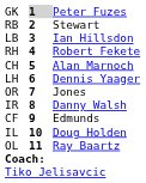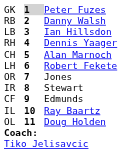RB | column 3: Stewart -> Danny Walsh
RH | column 3: Robert Fekete -> Dennis Yaager
LH | column 3: Dennis Yaager -> Robert Fekete
IR | column 3: Danny Walsh -> Stewart
IL | column 3: Doug Holden -> Ray Baartz
OL | column 3: Ray Baartz -> Doug Holden
